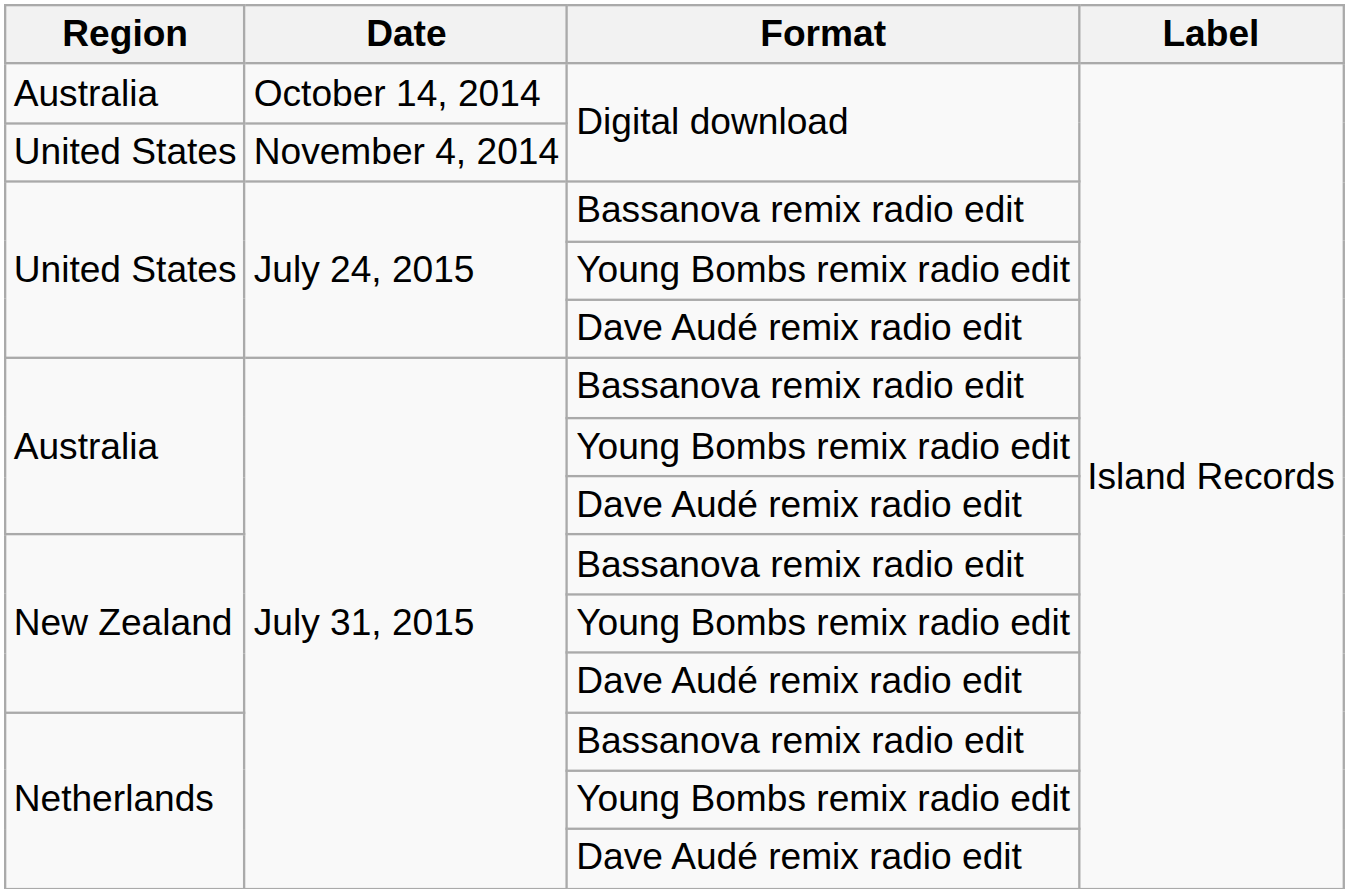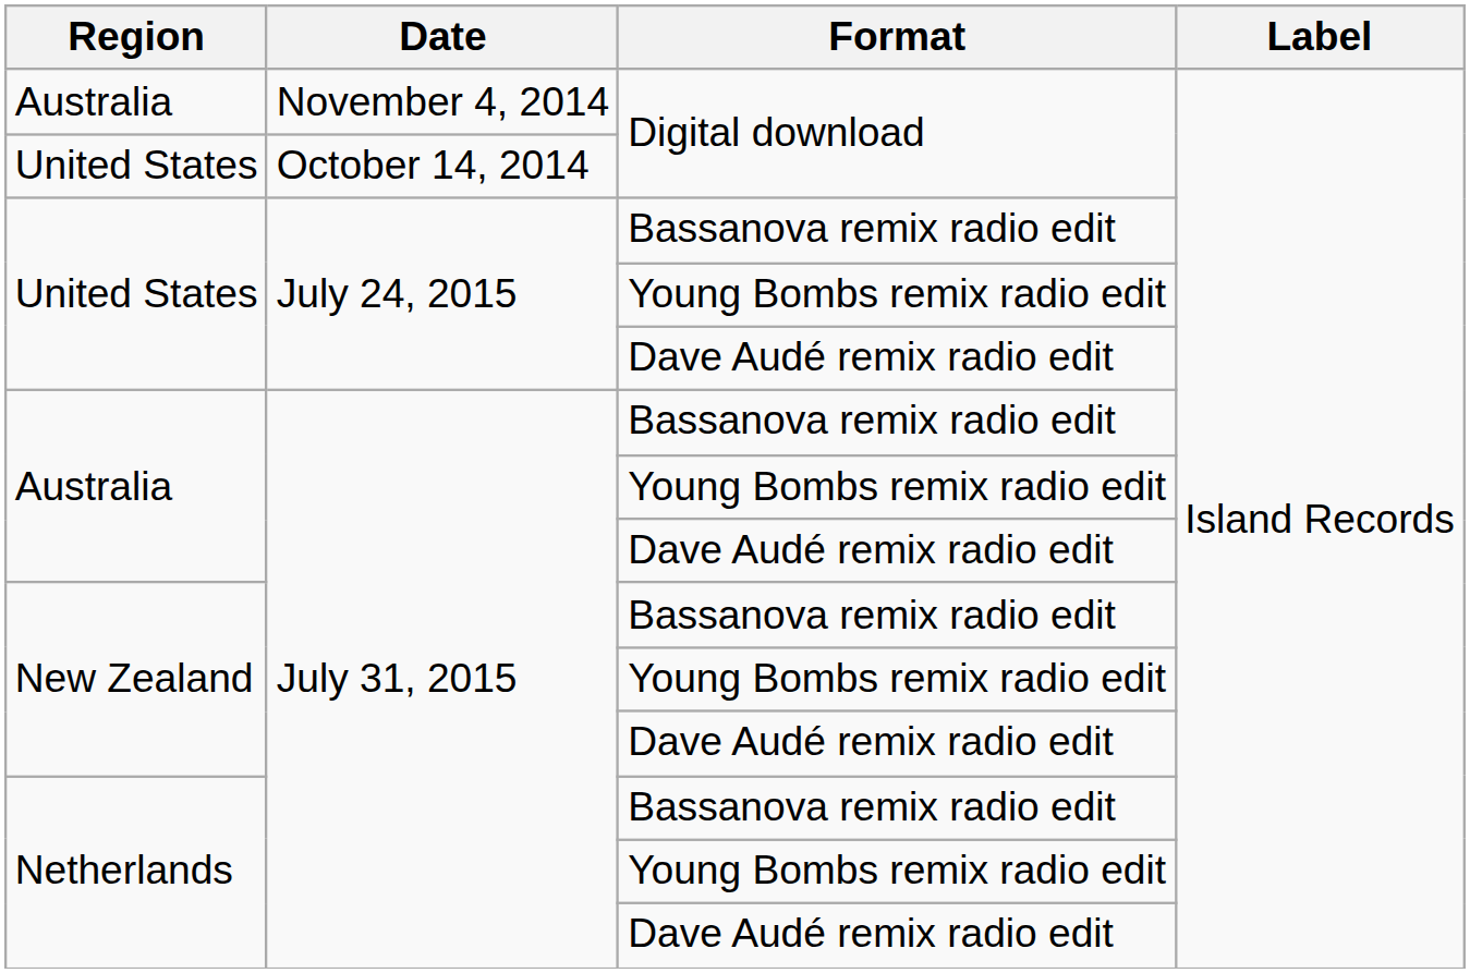Australia / Digital download | Date: October 14, 2014 -> November 4, 2014
United States / Digital download | Date: November 4, 2014 -> October 14, 2014
